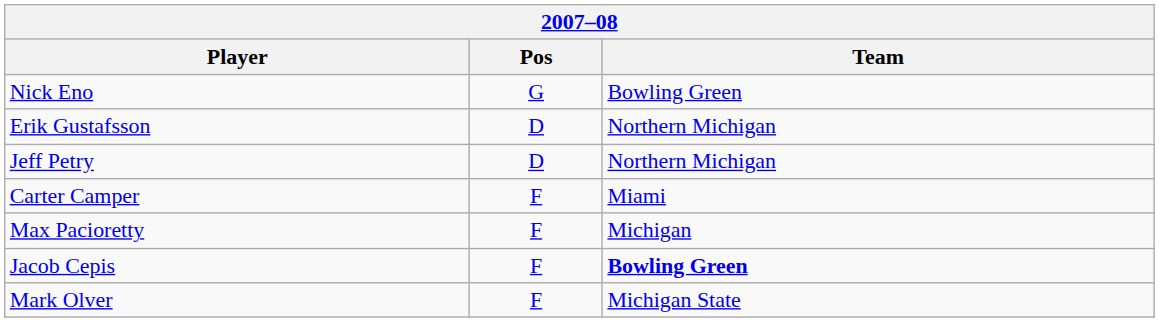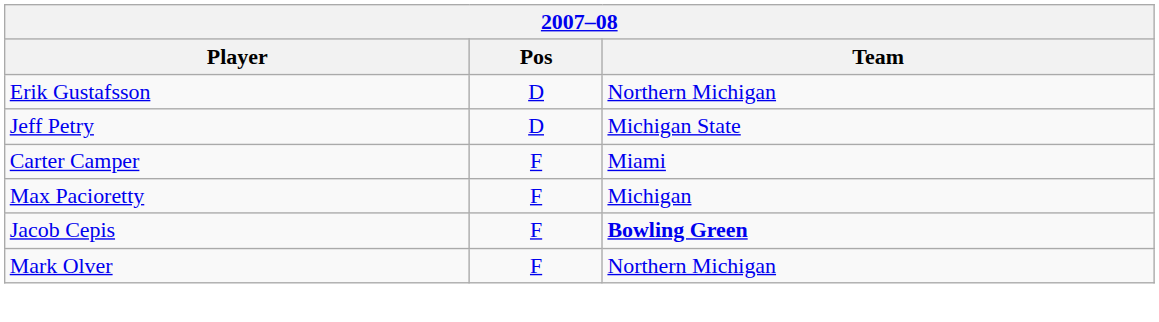- row: Nick Eno | G | Bowling Green
Jeff Petry | Team: Northern Michigan -> Michigan State
Mark Olver | Team: Michigan State -> Northern Michigan
